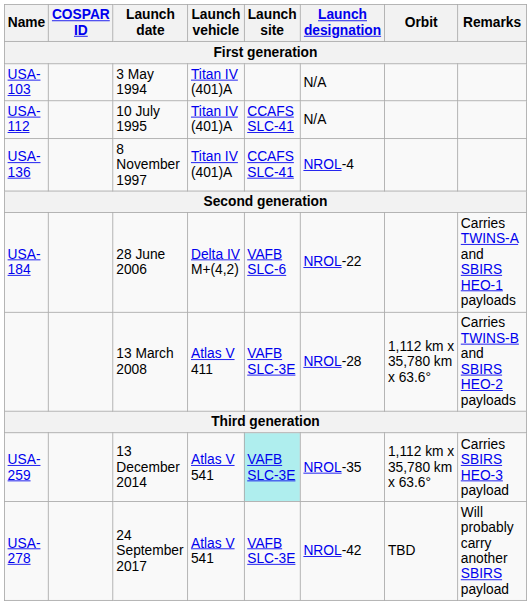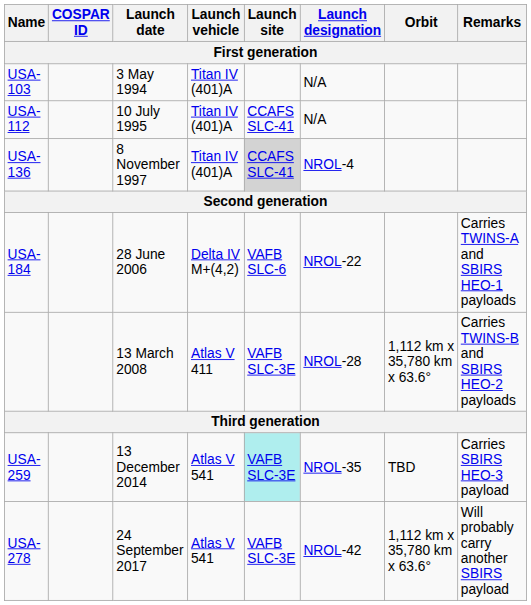USA-136 | Launch site: no background -> lightgrey background
USA-259 | Orbit: 1,112 km x 35,780 km x 63.6° -> TBD
USA-278 | Orbit: TBD -> 1,112 km x 35,780 km x 63.6°
